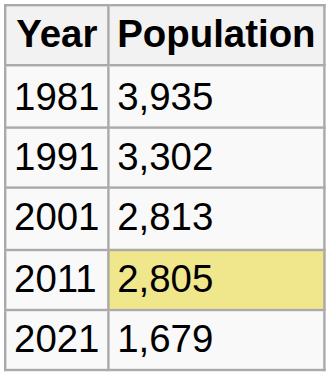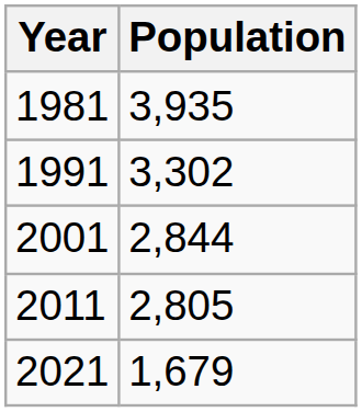2001 | Population: 2,813 -> 2,844
2011 | Population: khaki background -> no background
